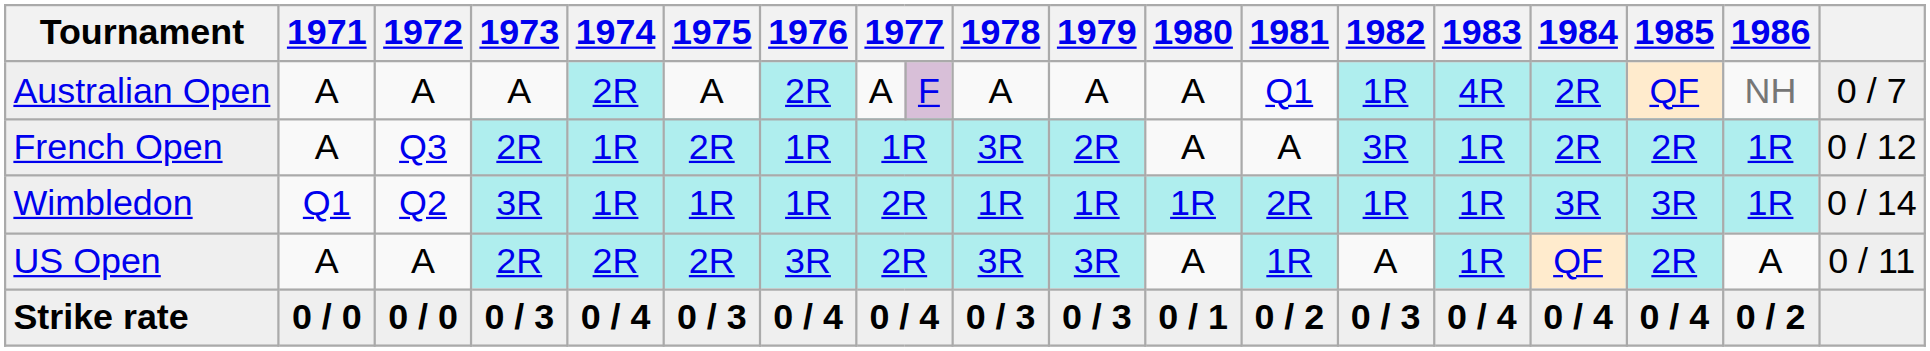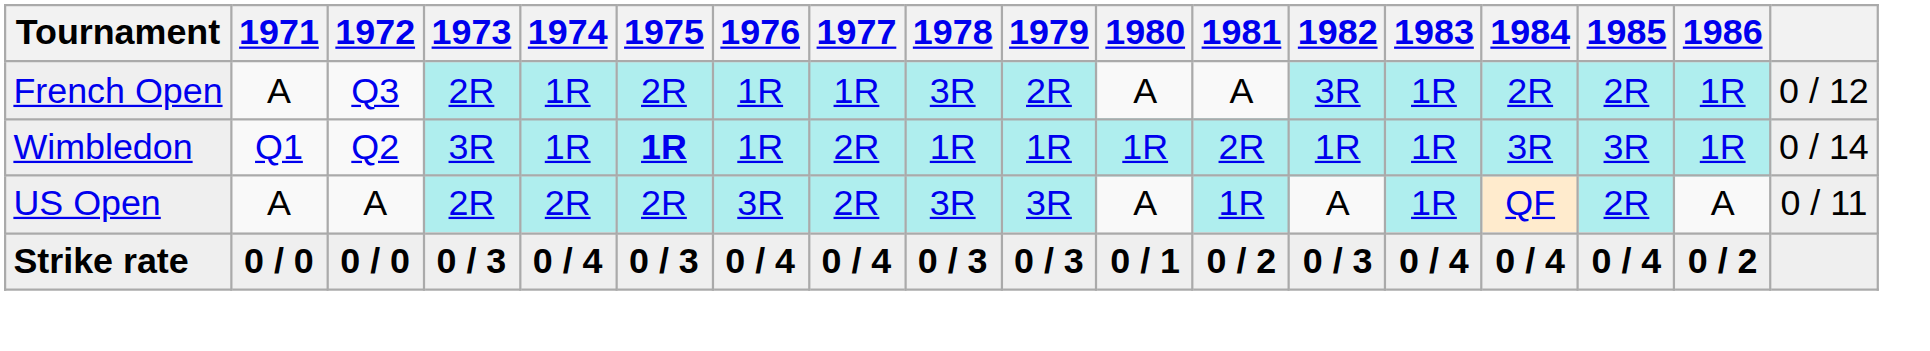- row: Australian Open | A | A | A | 2R | A | 2R | A | F | A | A | A | Q1 | 1R | 4R | 2R | QF | NH | 0 / 7
Wimbledon | 1975: normal -> bold
